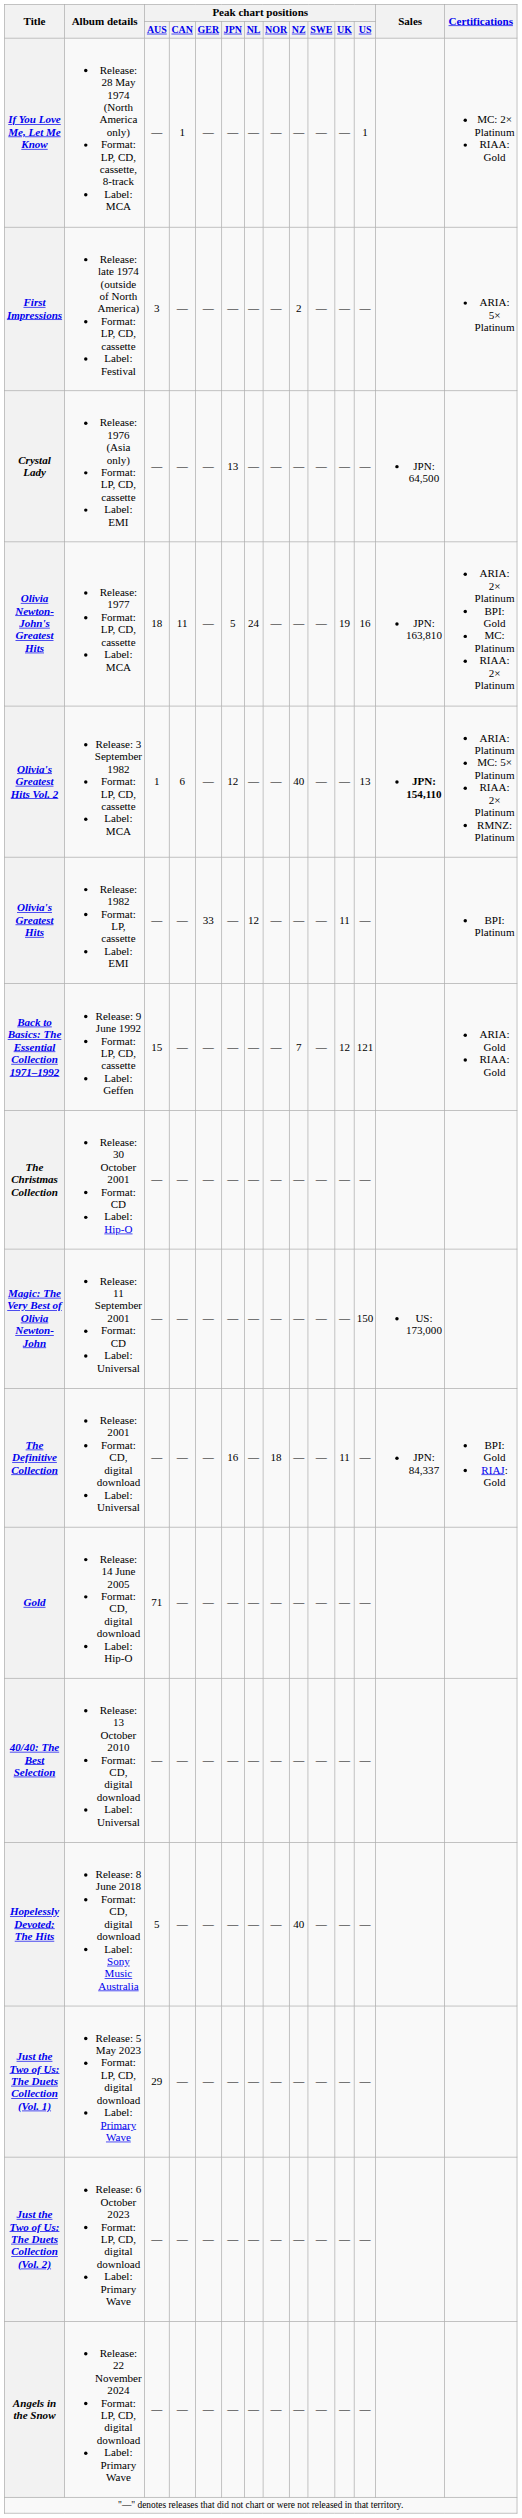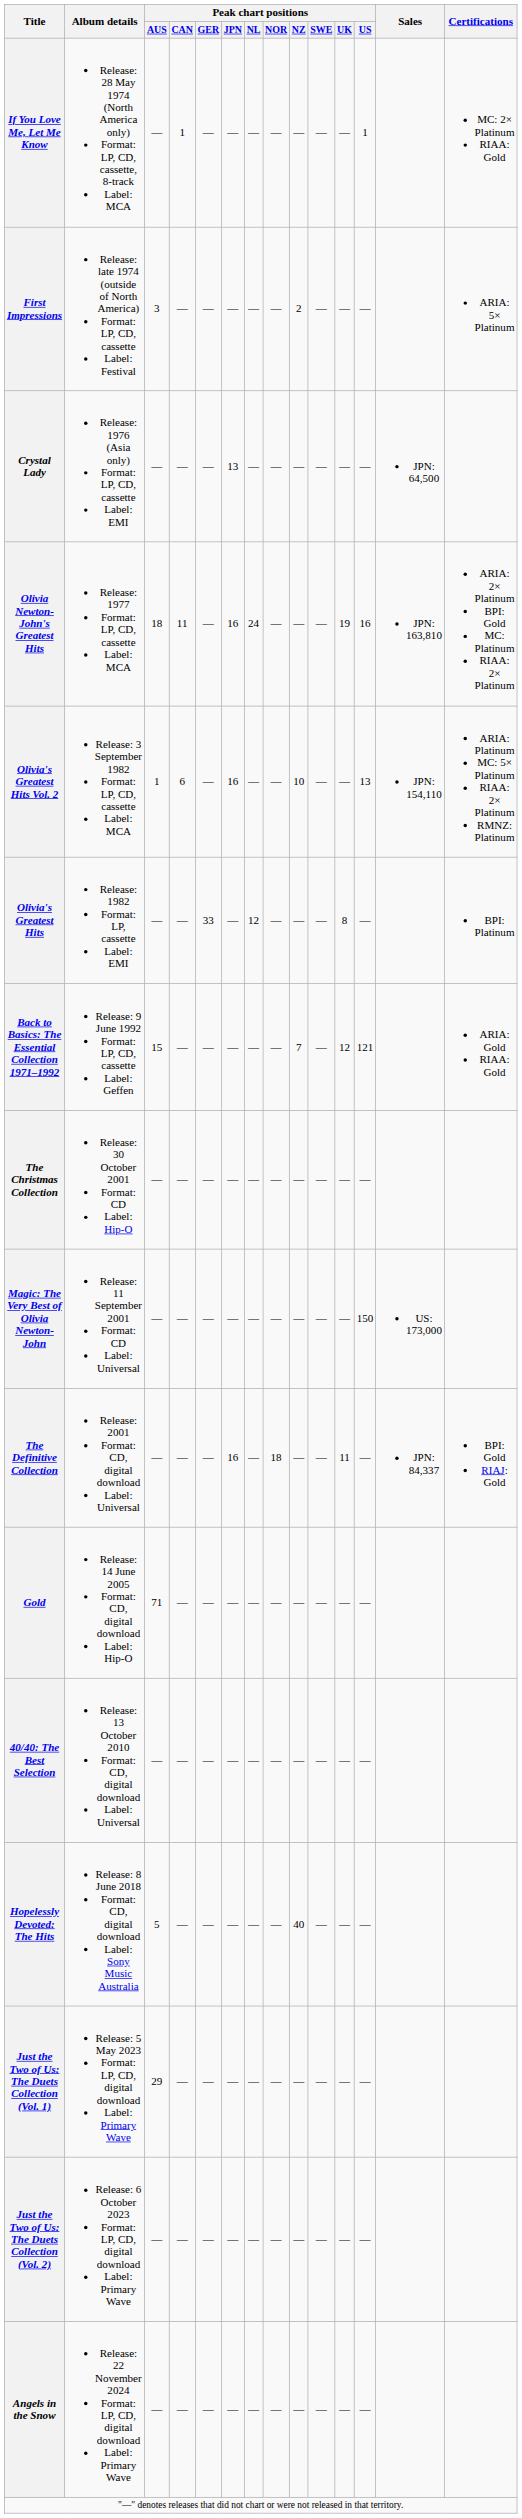Olivia Newton-John's Greatest Hits | Peak chart positions / JPN: 5 -> 16
Olivia's Greatest Hits Vol. 2 | Peak chart positions / JPN: 12 -> 16
Olivia's Greatest Hits Vol. 2 | Peak chart positions / NZ: 40 -> 10
Olivia's Greatest Hits Vol. 2 | Sales: bold -> normal
Olivia's Greatest Hits | Peak chart positions / UK: 11 -> 8
